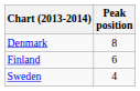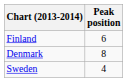rows swapped: Denmark <-> Finland
